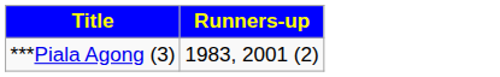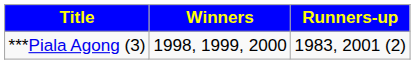+ column: Winners | 1998, 1999, 2000
